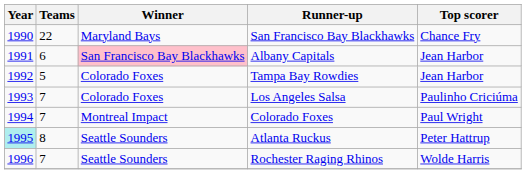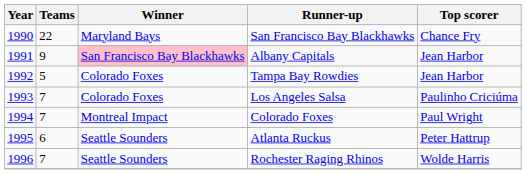Albany Capitals | Teams: 6 -> 9
Atlanta Ruckus | Year: paleturquoise background -> no background
Atlanta Ruckus | Teams: 8 -> 6
